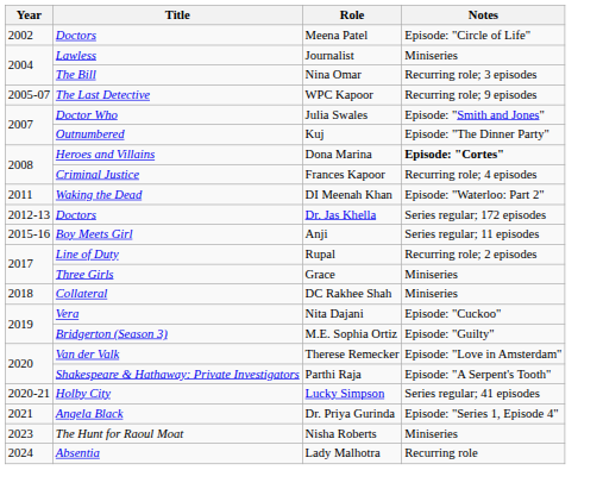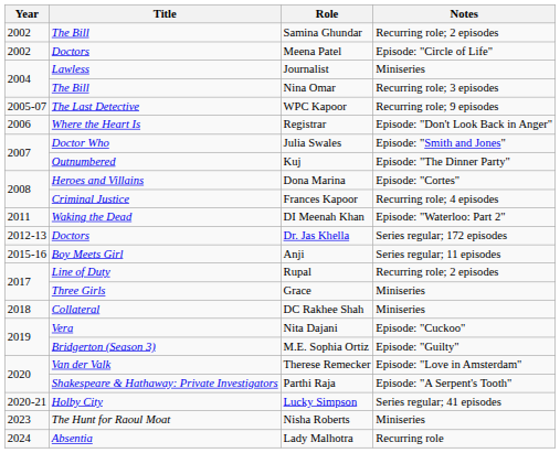+ row: 2002 | The Bill | Samina Ghundar | Recurring role; 2 episodes
+ row: 2006 | Where the Heart Is | Registrar | Episode: "Don't Look Back in Anger"
Dona Marina | Notes: bold -> normal
- row: 2021 | Angela Black | Dr. Priya Gurinda | Episode: "Series 1, Episode 4"
